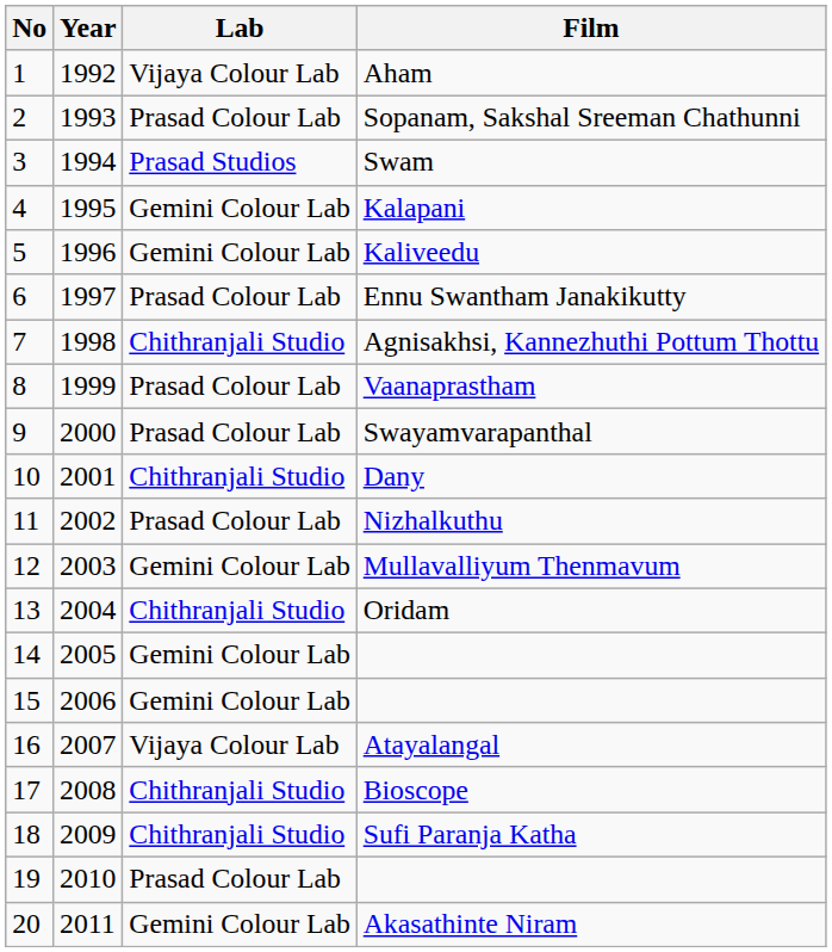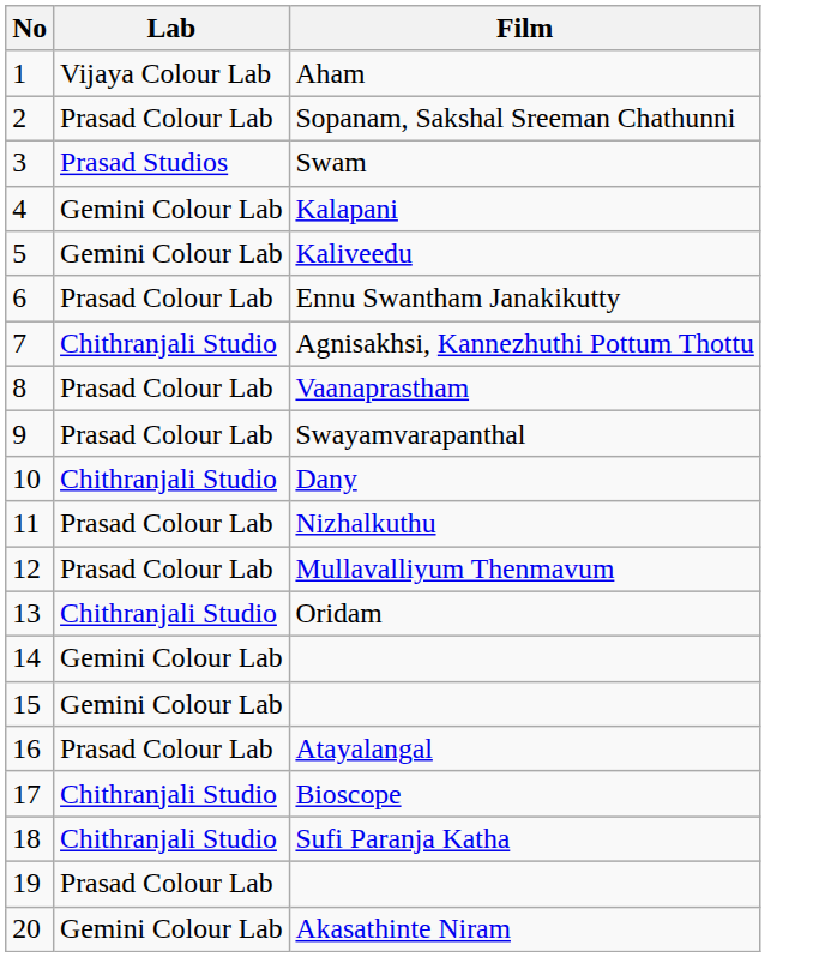- column: Year | 1992 | 1993 | 1994 | 1995 | 1996 | 1997 | 1998 | 1999 | 2000 | 2001 | 2002 | 2003 | 2004 | 2005 | 2006 | 2007 | 2008 | 2009 | 2010 | 2011
Mullavalliyum Thenmavum | Lab: Gemini Colour Lab -> Prasad Colour Lab
Atayalangal | Lab: Vijaya Colour Lab -> Prasad Colour Lab
